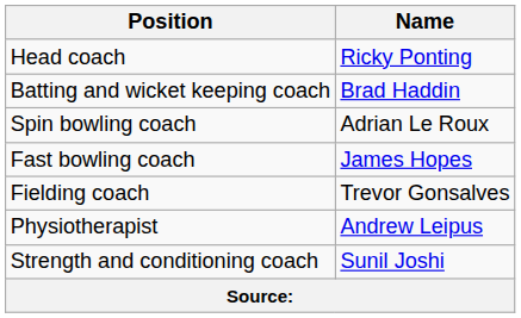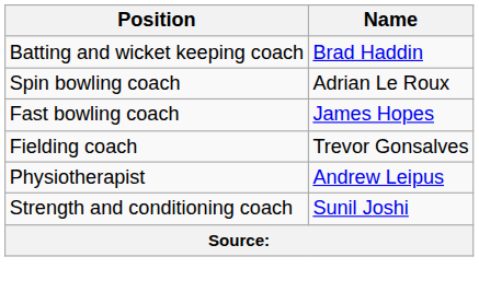- row: Head coach | Ricky Ponting
